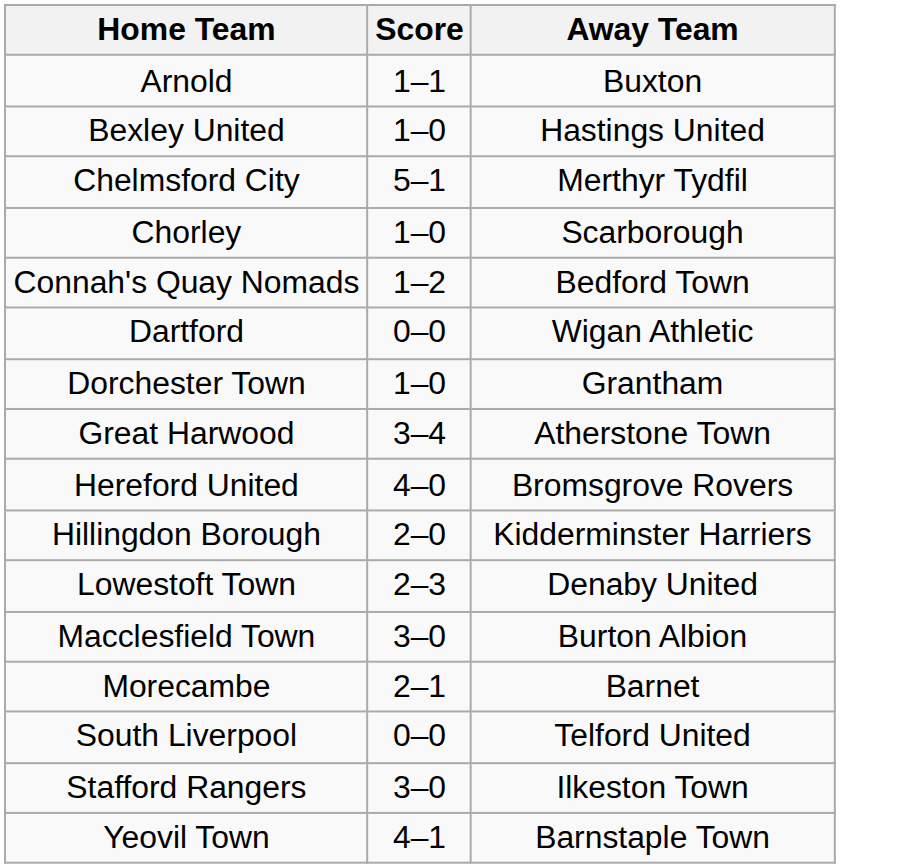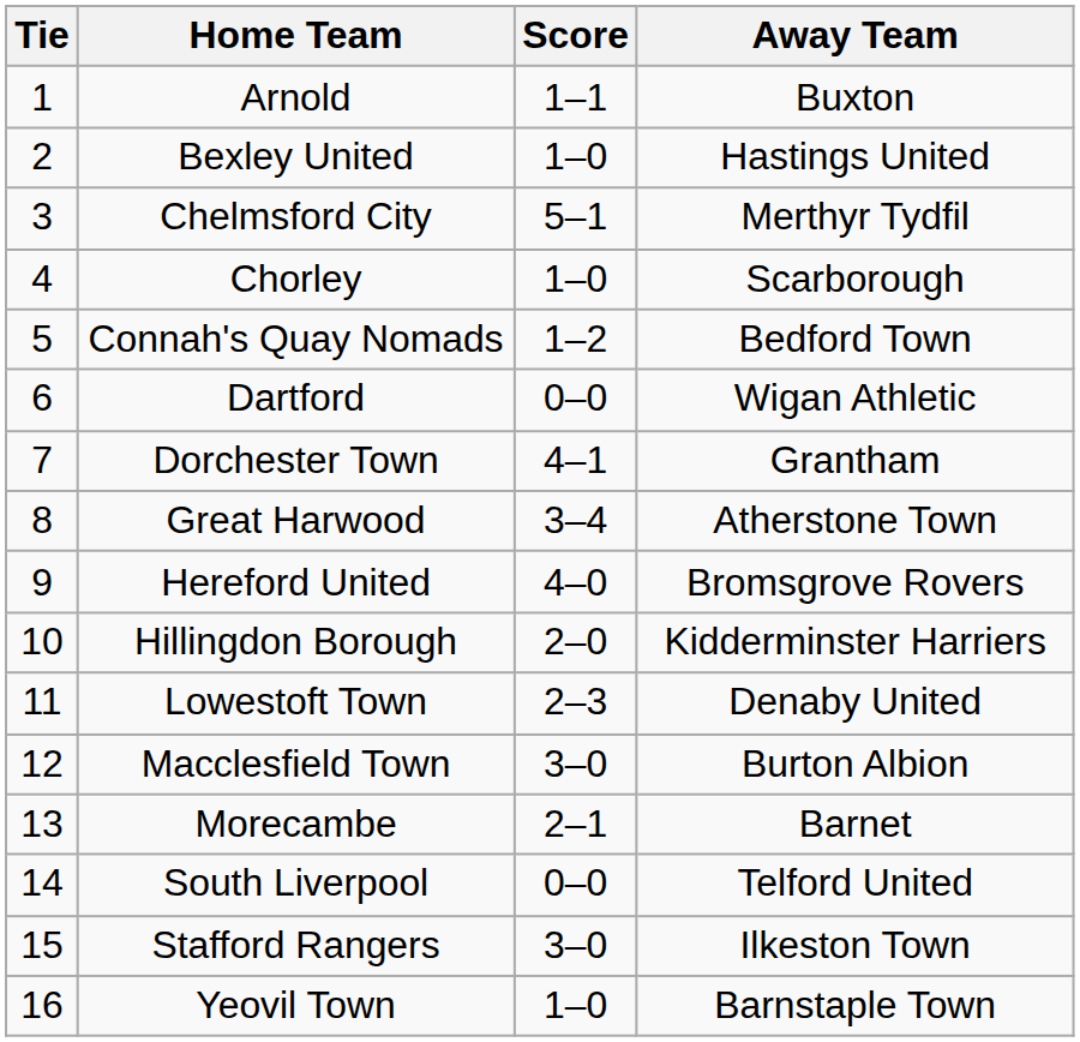+ column: Tie | 1 | 2 | 3 | 4 | 5 | 6 | 7 | 8 | 9 | 10 | 11 | 12 | 13 | 14 | 15 | 16
Dorchester Town | Score: 1–0 -> 4–1
Yeovil Town | Score: 4–1 -> 1–0
